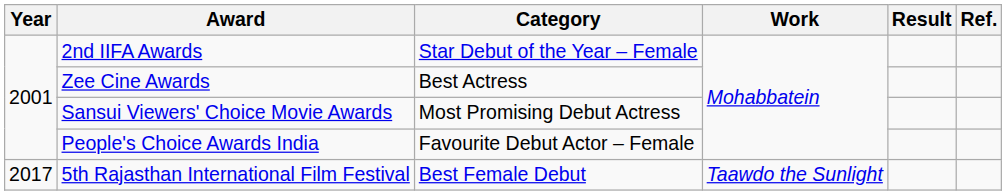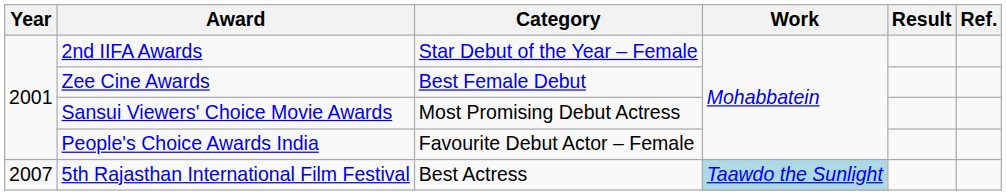Zee Cine Awards | Category: Best Actress -> Best Female Debut
5th Rajasthan International Film Festival | Year: 2017 -> 2007
5th Rajasthan International Film Festival | Category: Best Female Debut -> Best Actress
5th Rajasthan International Film Festival | Work: no background -> lightblue background
